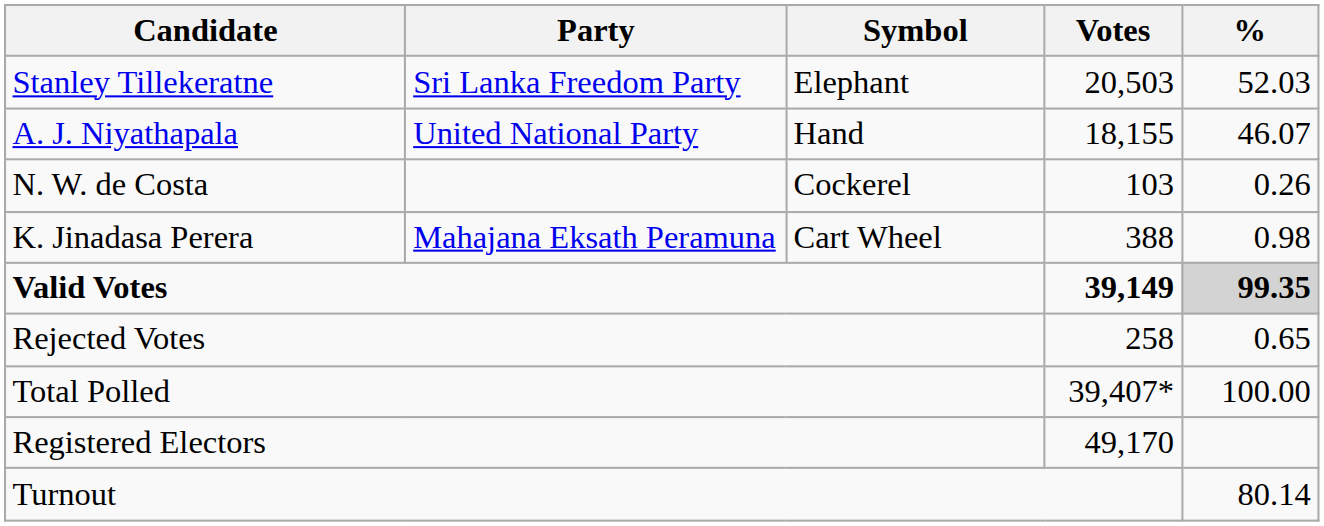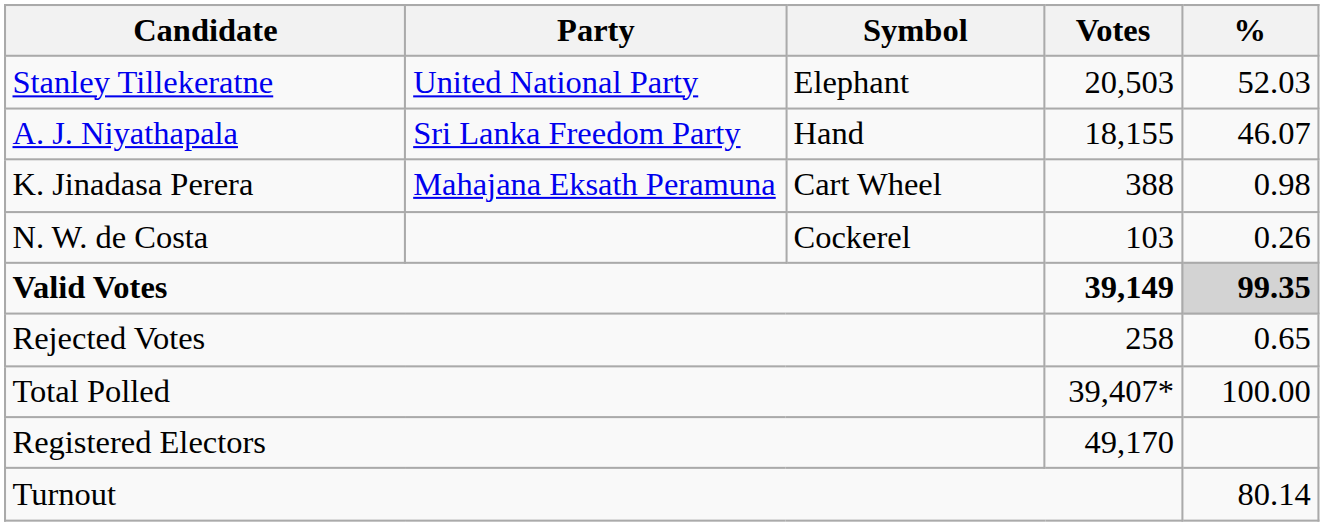Stanley Tillekeratne | Party: Sri Lanka Freedom Party -> United National Party
A. J. Niyathapala | Party: United National Party -> Sri Lanka Freedom Party
rows swapped: K. Jinadasa Perera <-> N. W. de Costa
